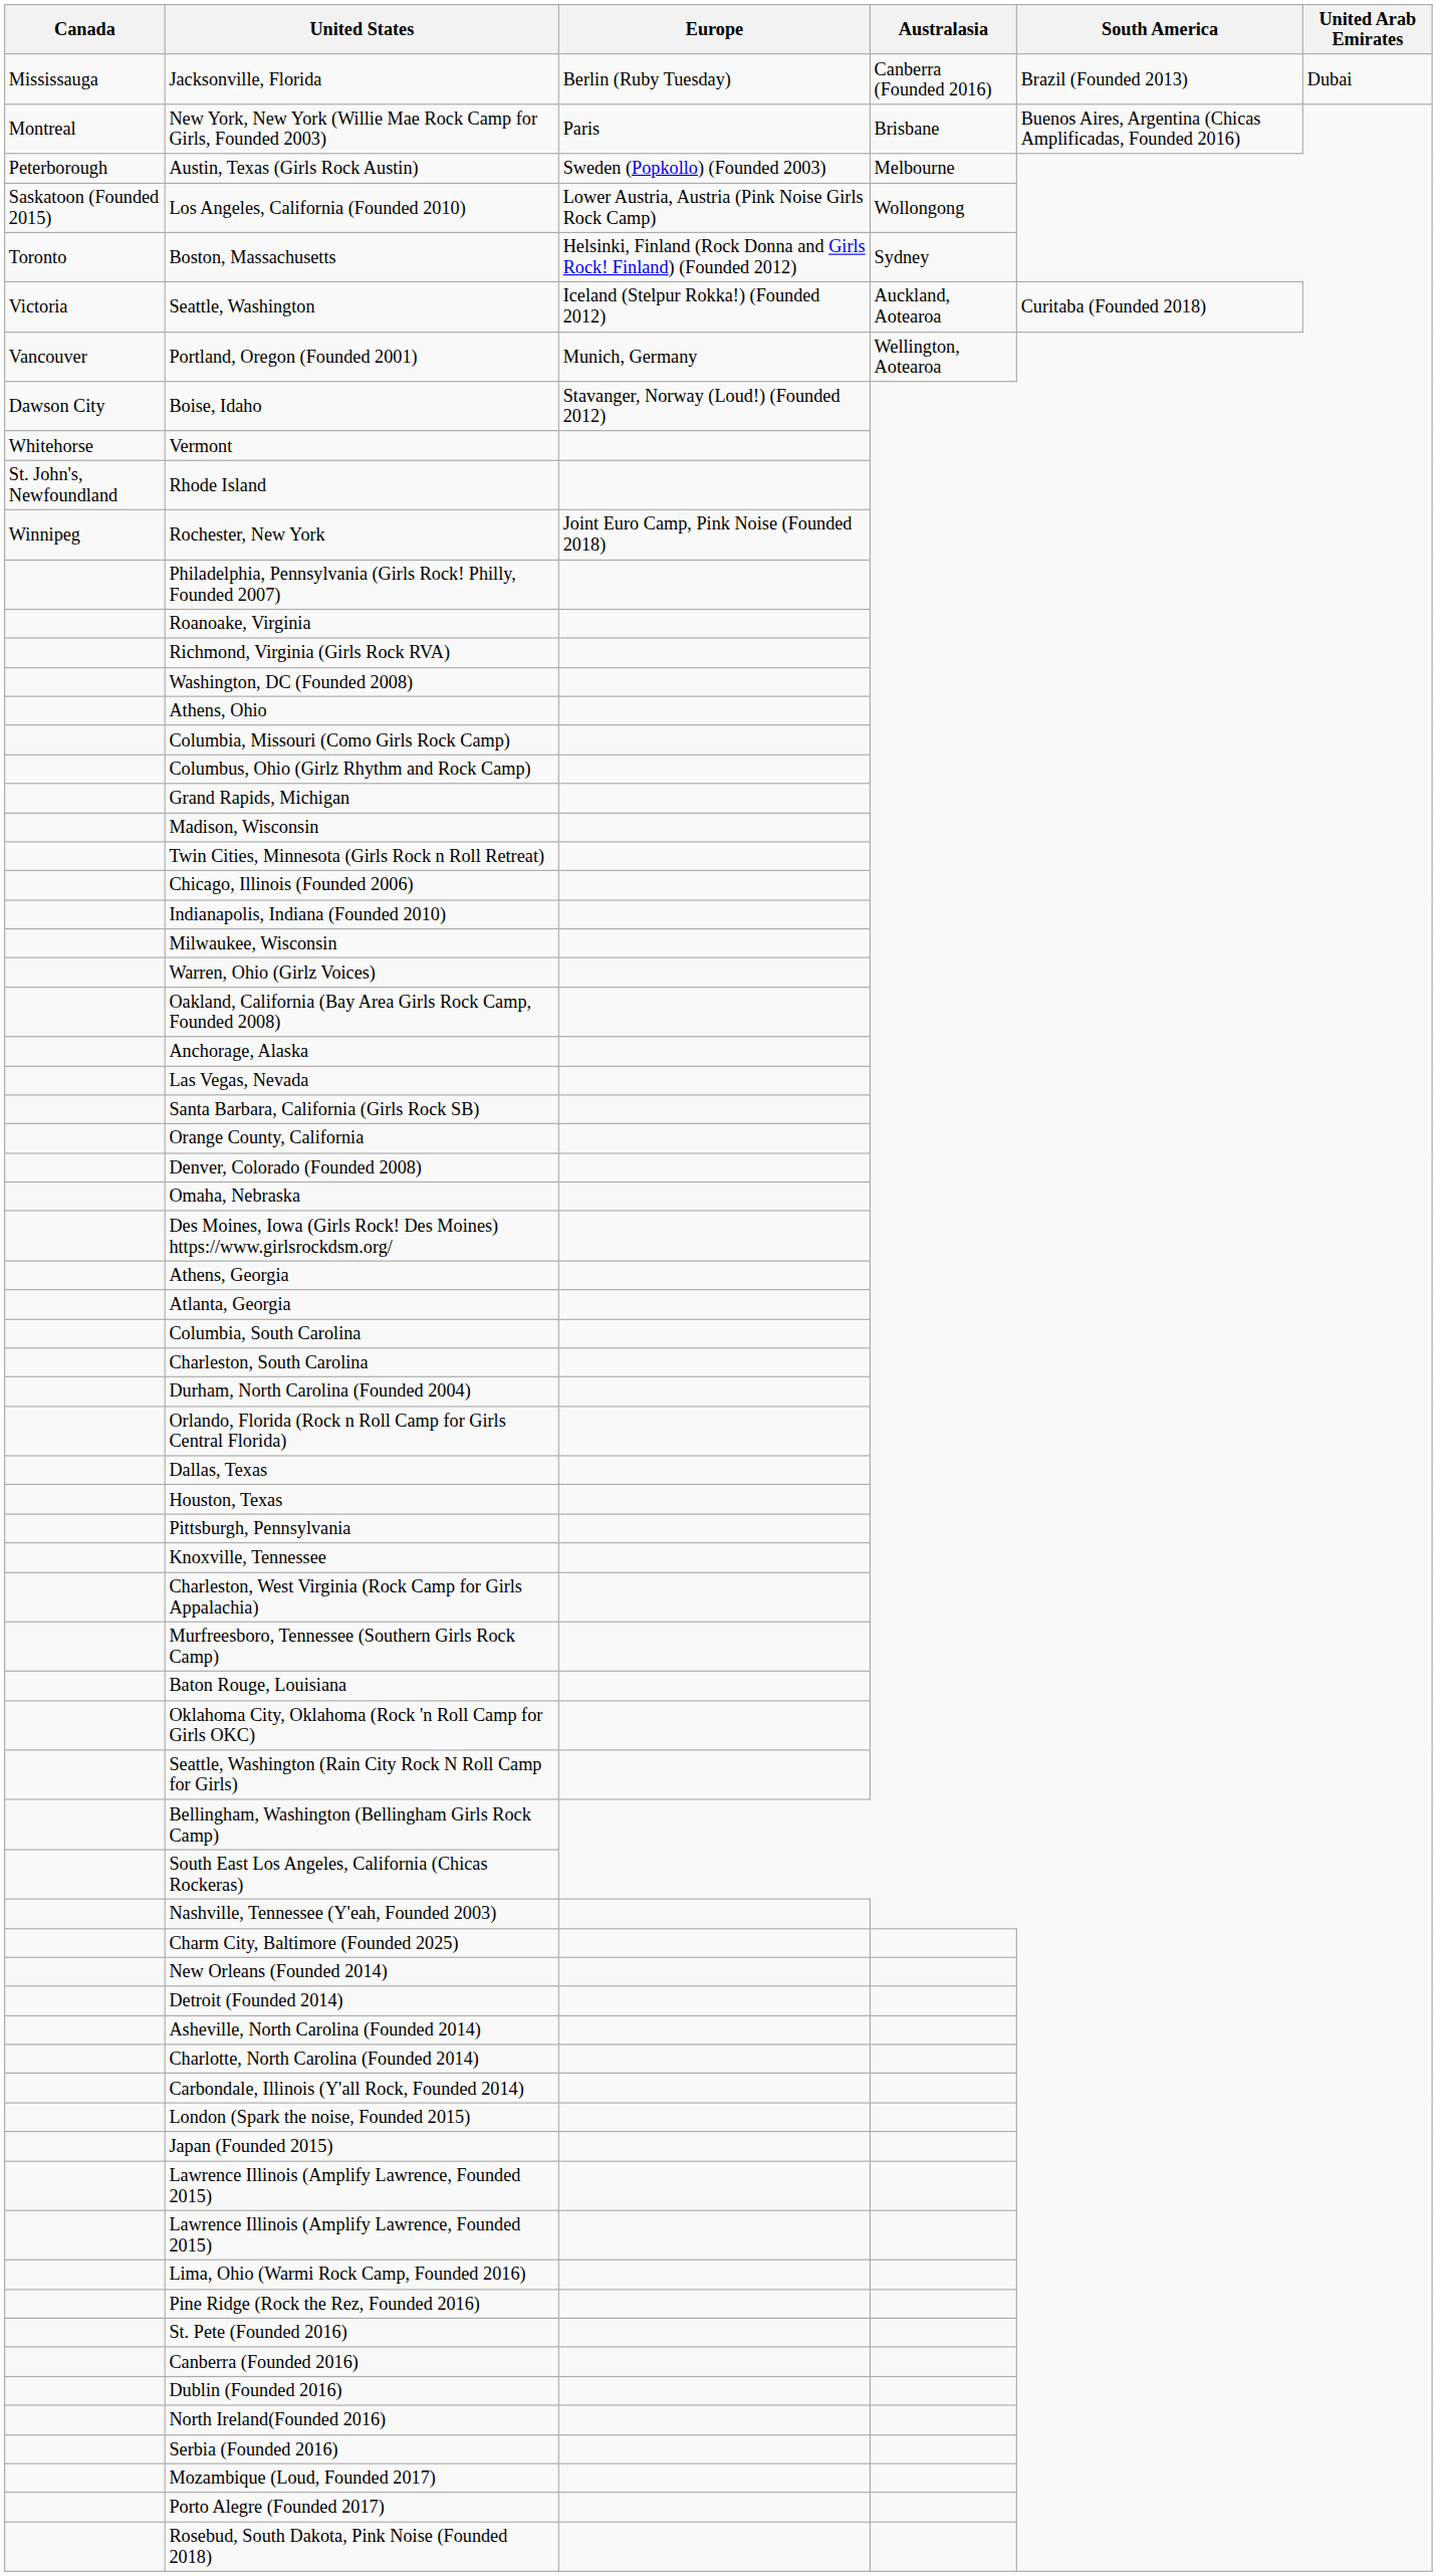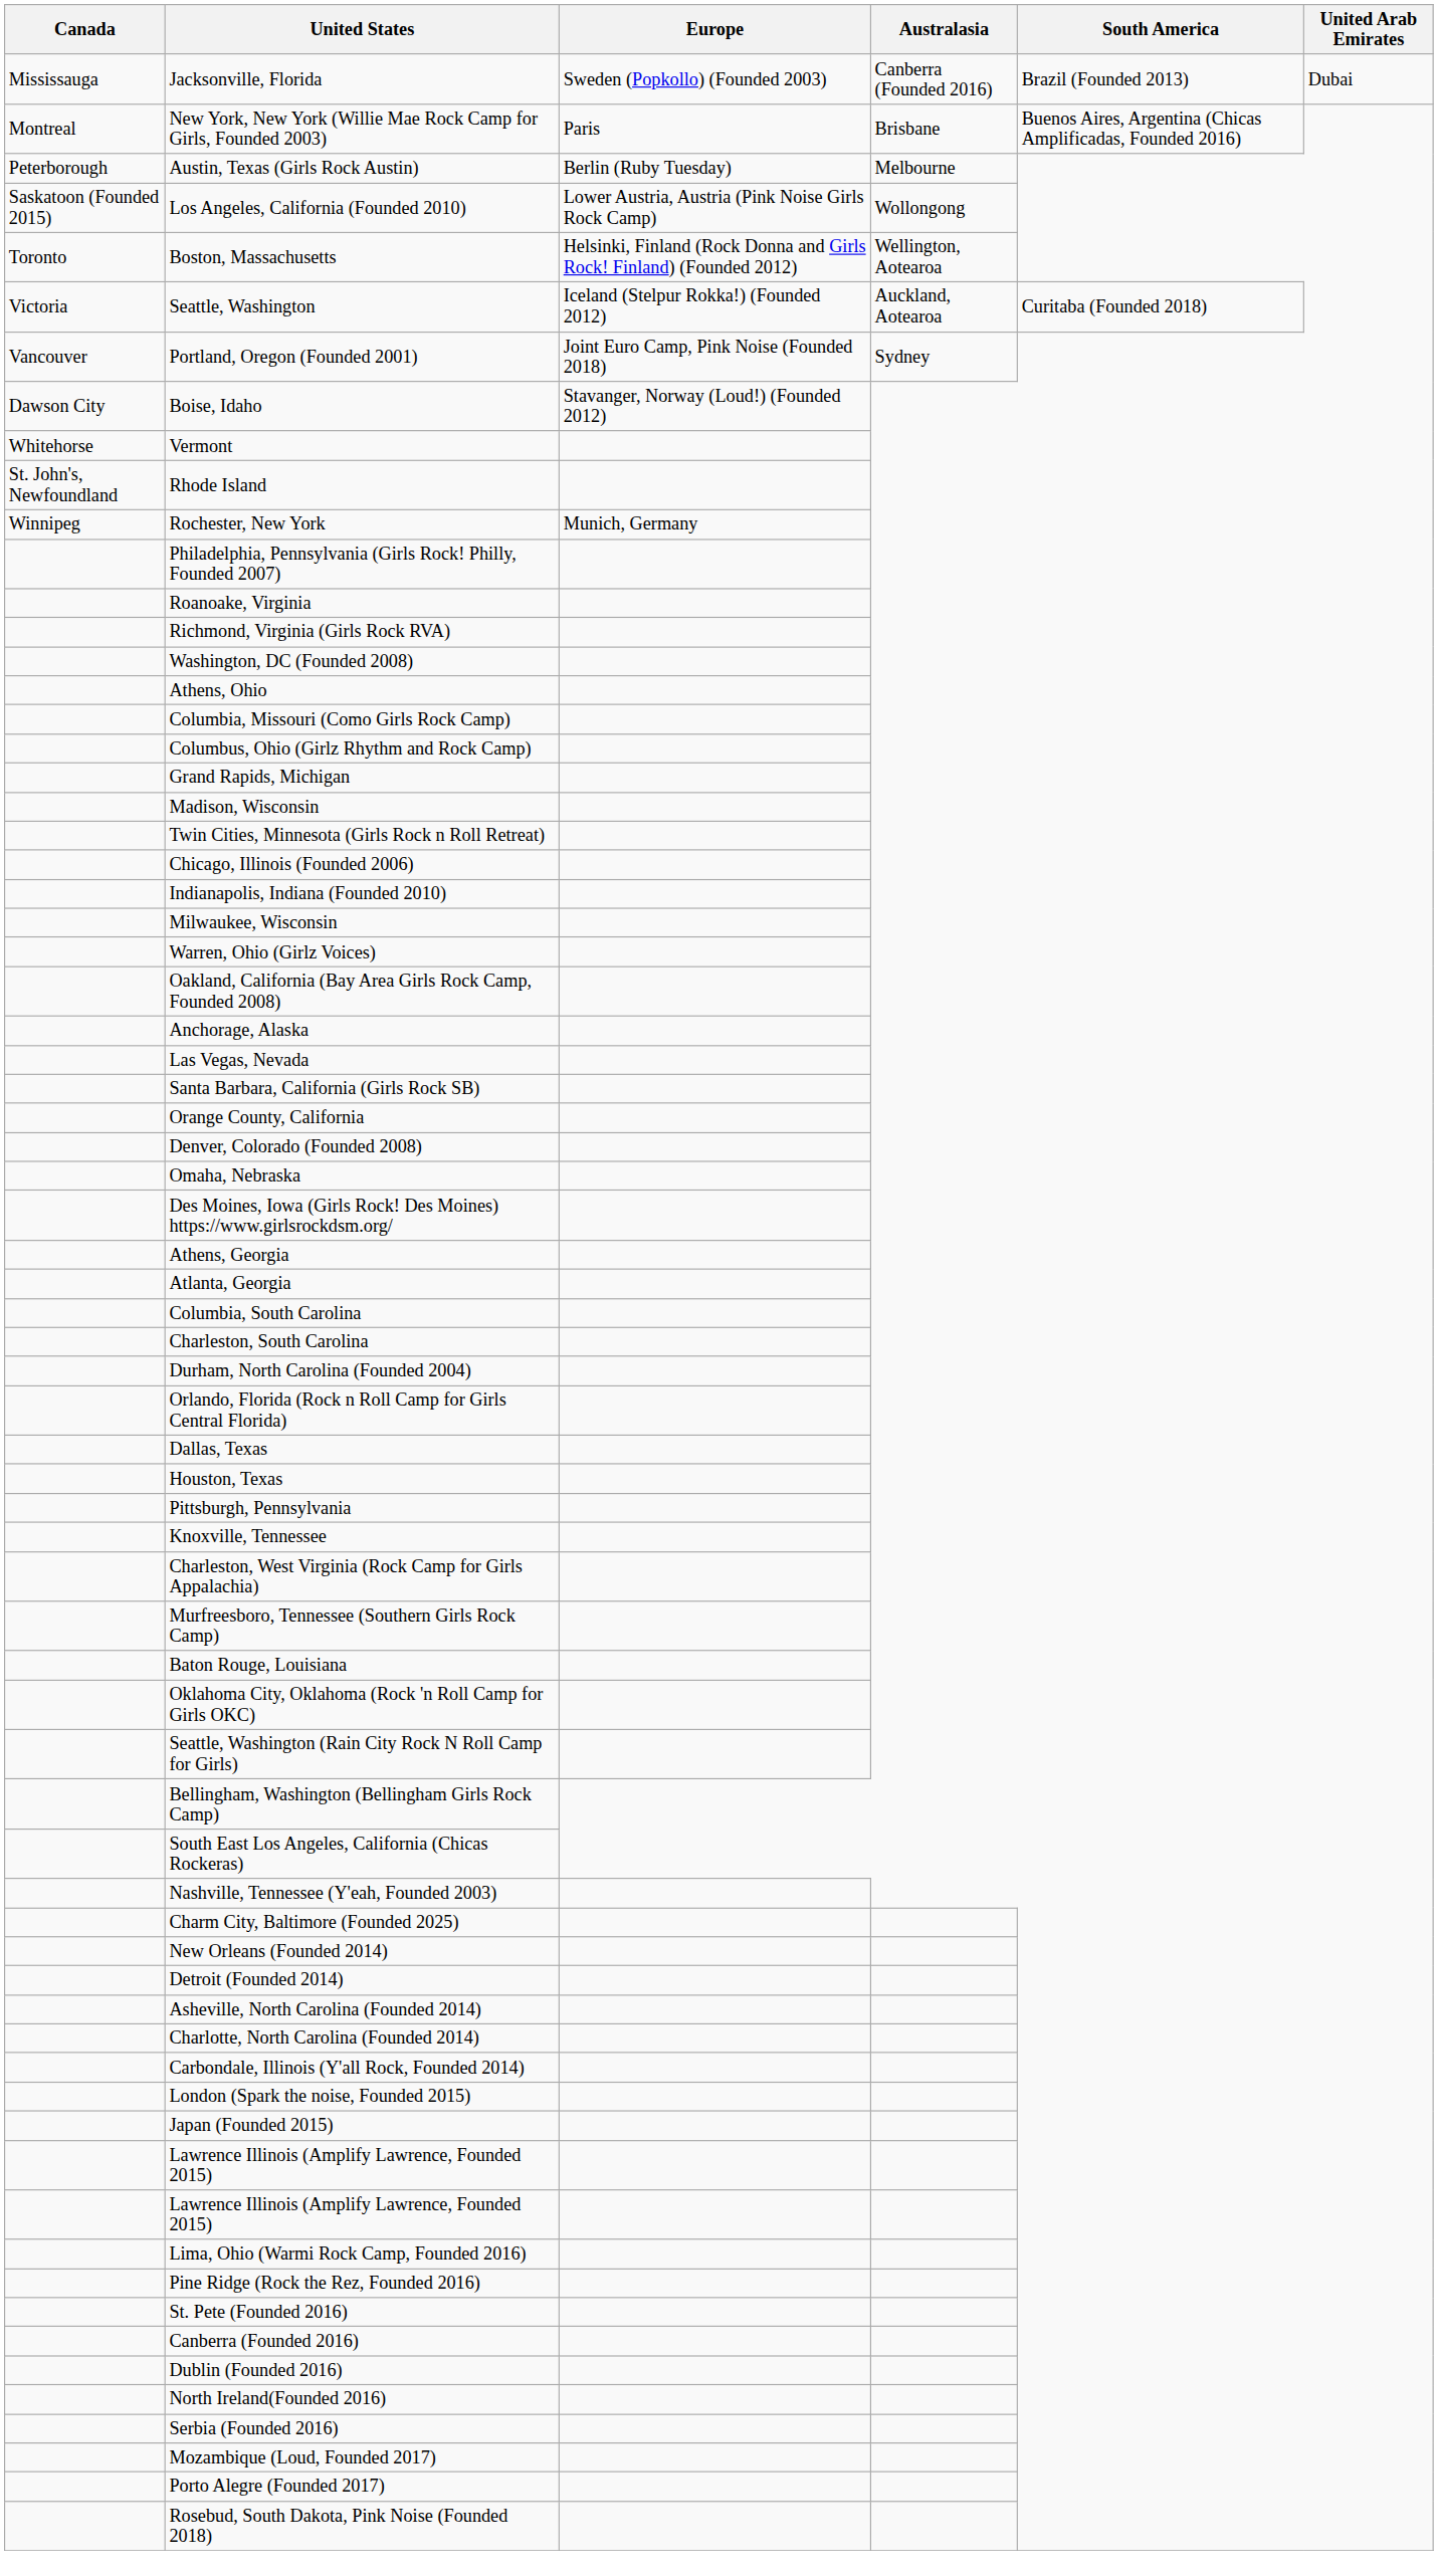Jacksonville, Florida | Europe: Berlin (Ruby Tuesday) -> Sweden (Popkollo) (Founded 2003)
Austin, Texas (Girls Rock Austin) | Europe: Sweden (Popkollo) (Founded 2003) -> Berlin (Ruby Tuesday)
Boston, Massachusetts | Australasia: Sydney -> Wellington, Aotearoa
Portland, Oregon (Founded 2001) | Europe: Munich, Germany -> Joint Euro Camp, Pink Noise (Founded 2018)
Portland, Oregon (Founded 2001) | Australasia: Wellington, Aotearoa -> Sydney
Rochester, New York | Europe: Joint Euro Camp, Pink Noise (Founded 2018) -> Munich, Germany
